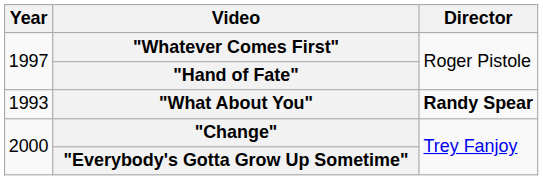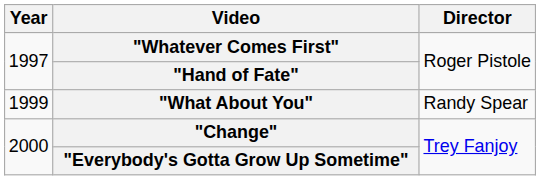"What About You" | Year: 1993 -> 1999
"What About You" | Director: bold -> normal
